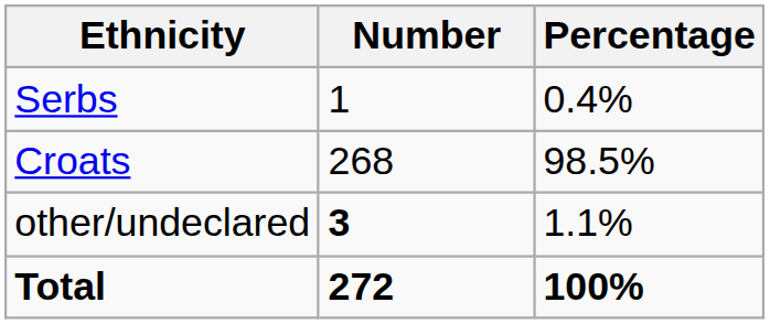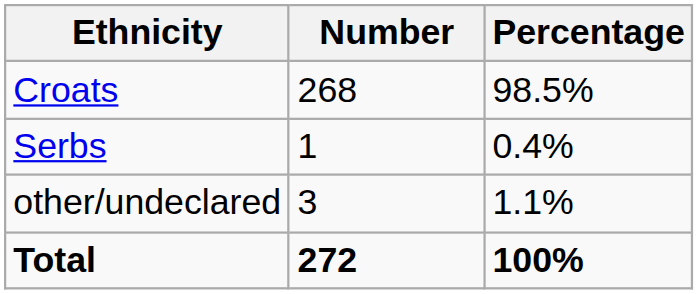rows swapped: Croats <-> Serbs
other/undeclared | Number: bold -> normal
